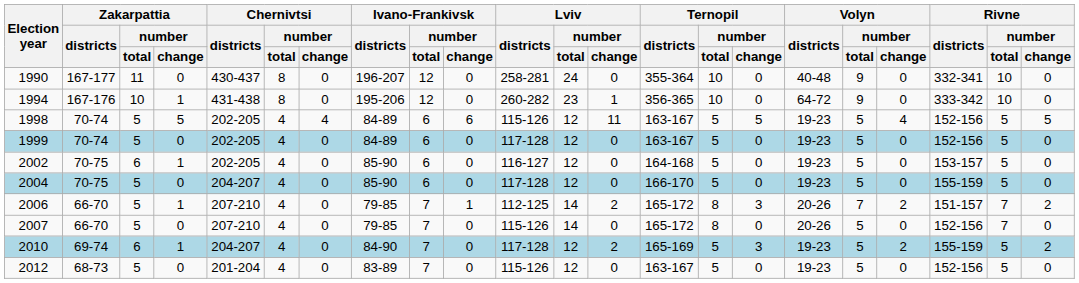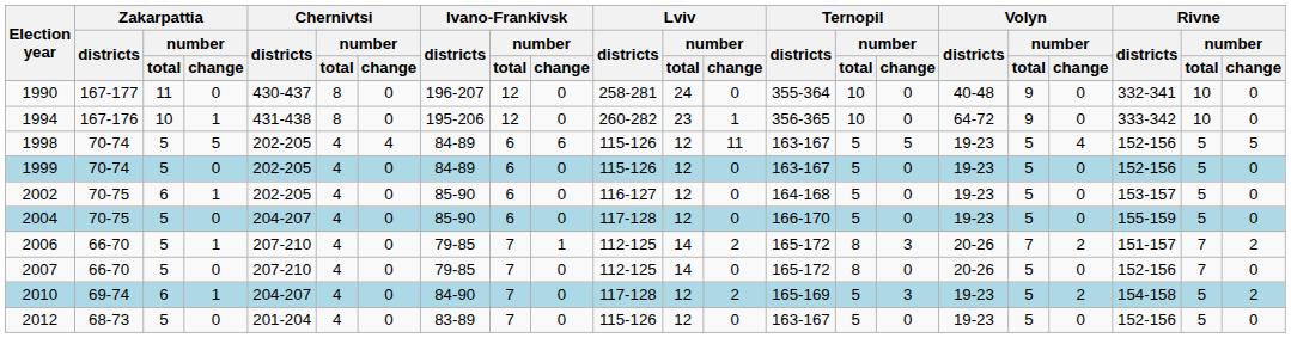1999 | Lviv / districts: 117-128 -> 115-126
2007 | Lviv / districts: 115-126 -> 112-125
2010 | Rivne / districts: 155-159 -> 154-158
